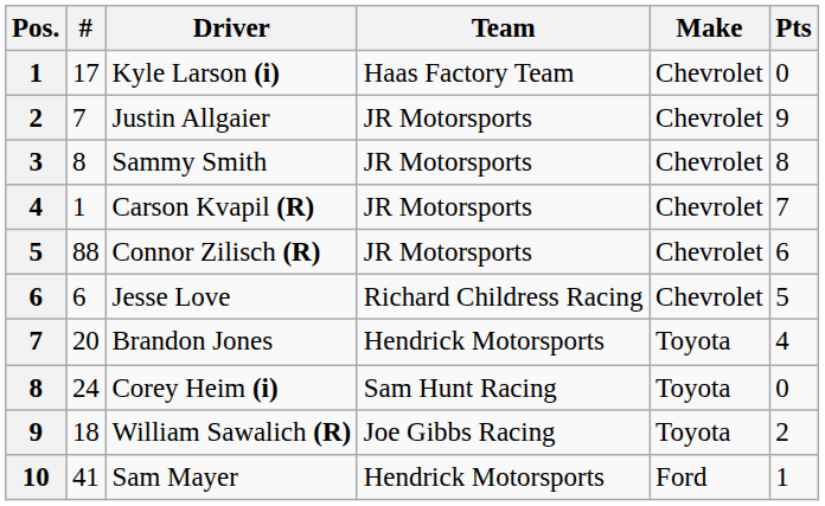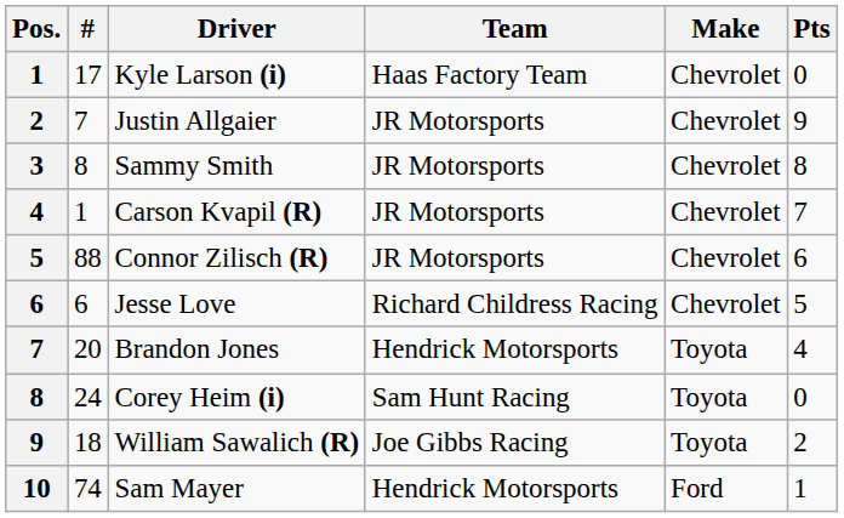Sam Mayer | #: 41 -> 74
